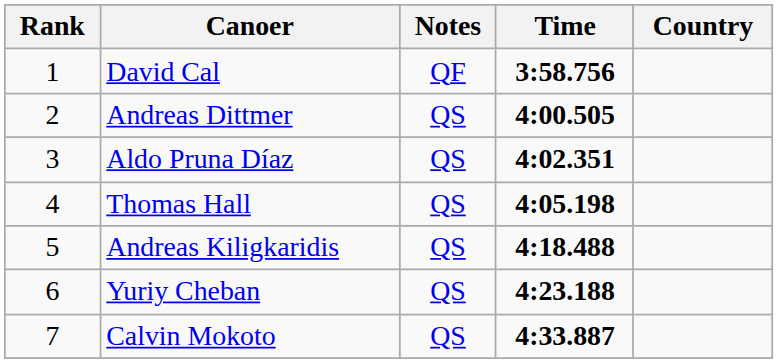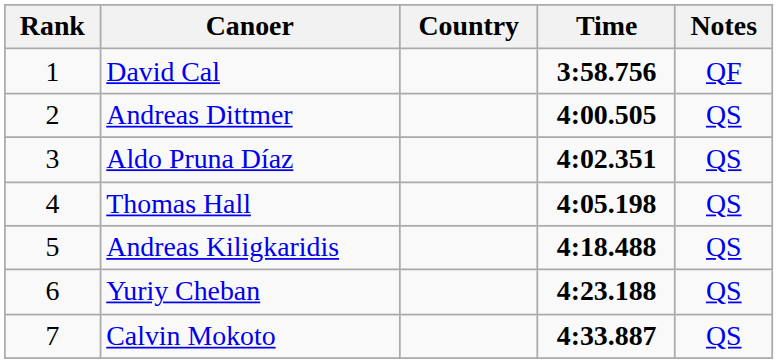columns swapped: Country <-> Notes
